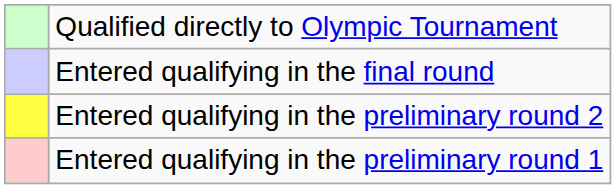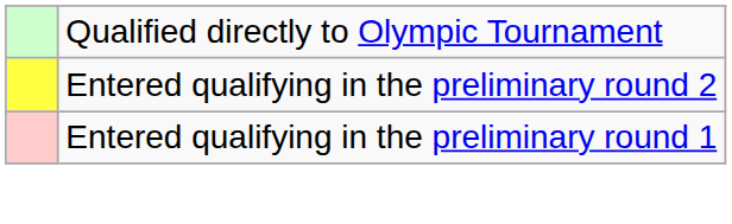- row: Entered qualifying in the final round
